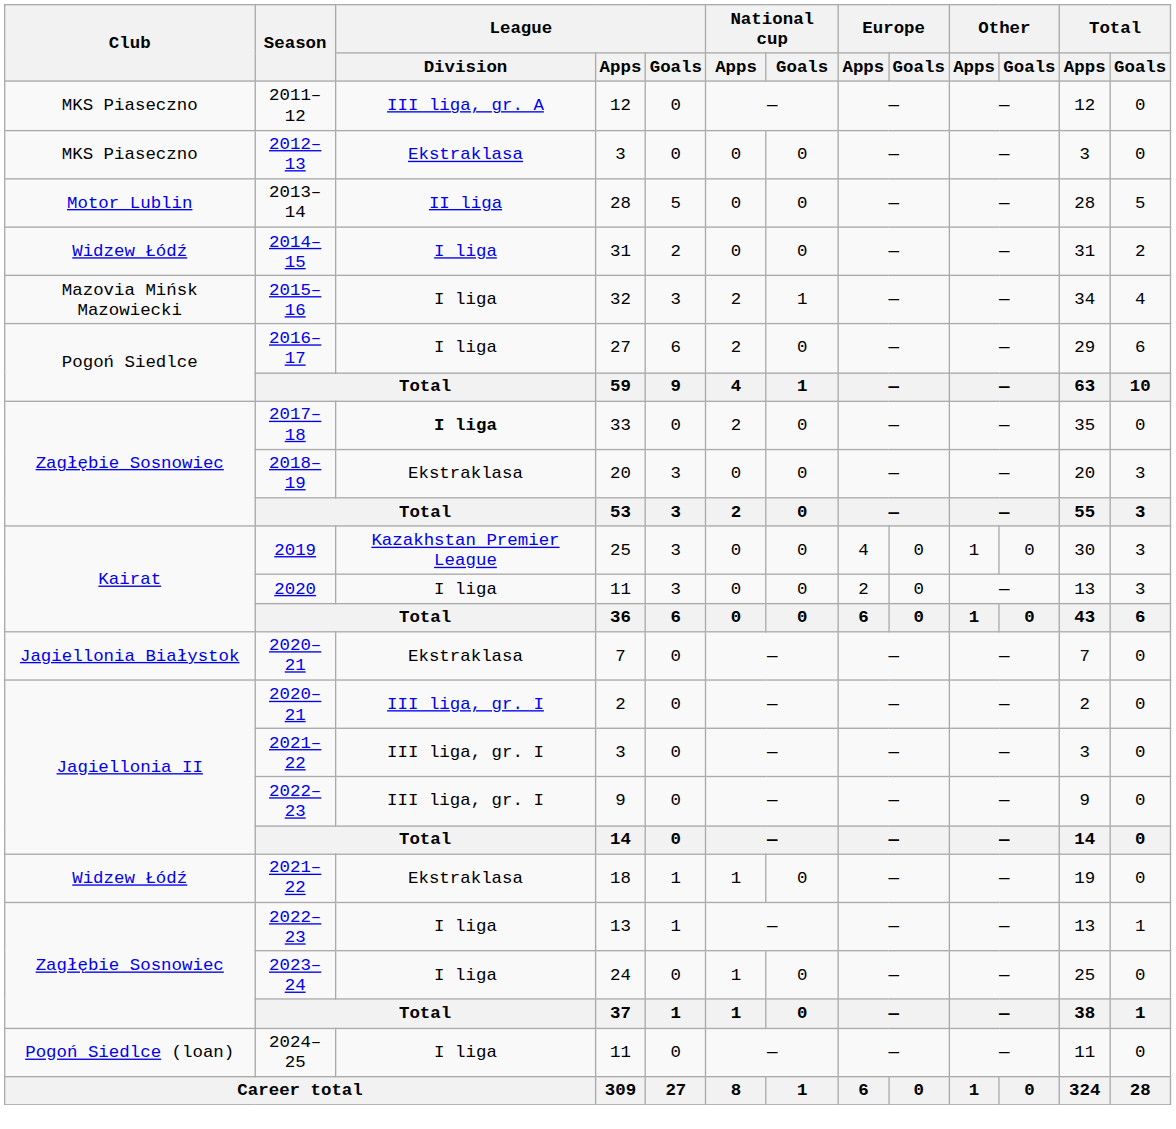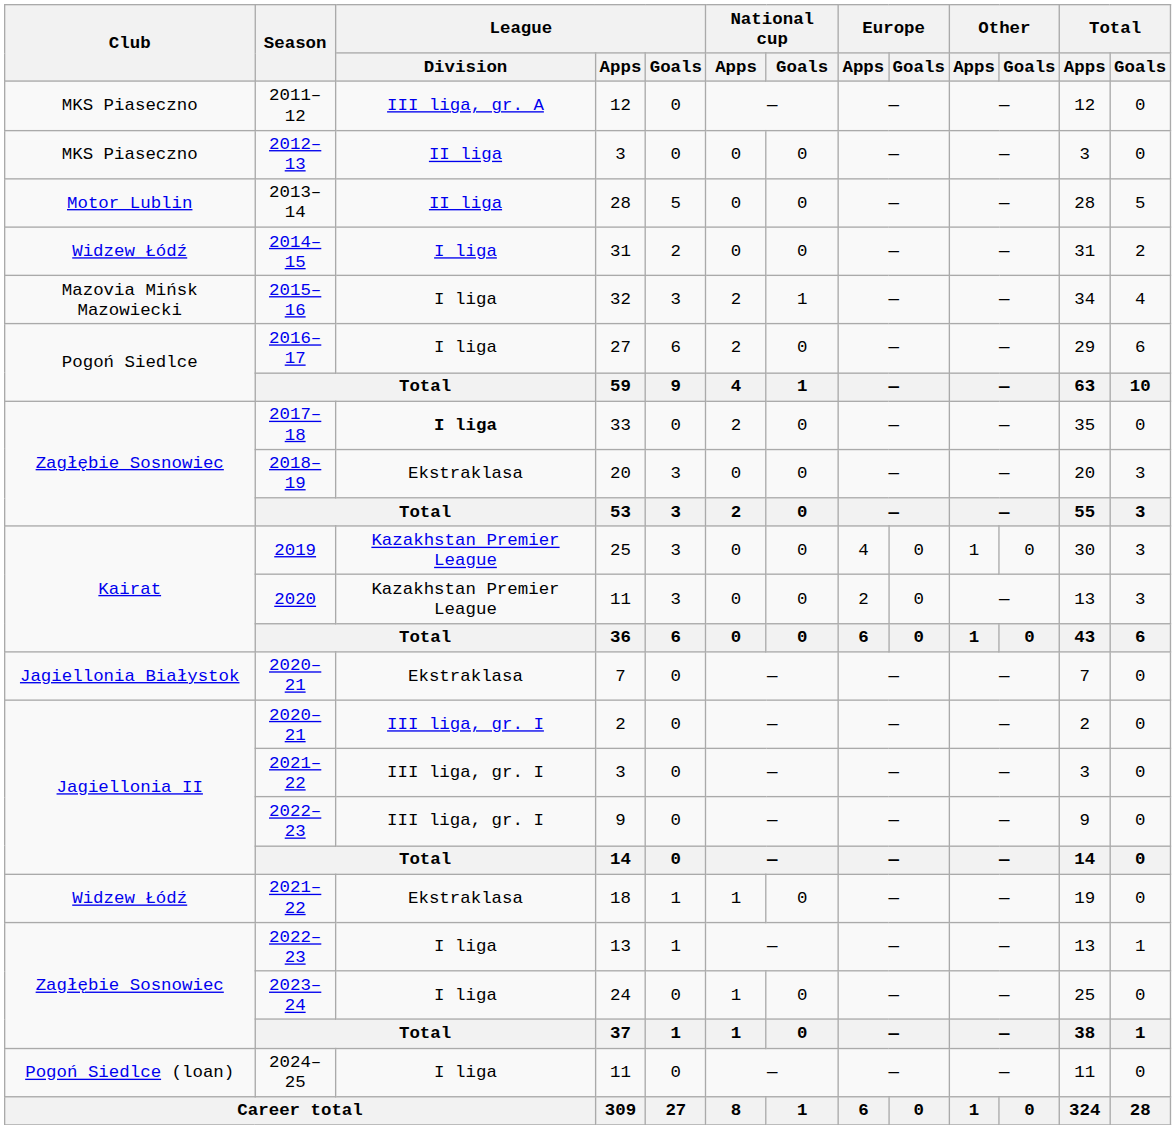2012–13 / 3 | League / Division: Ekstraklasa -> II liga
2020 / 11 | League / Division: I liga -> Kazakhstan Premier League
